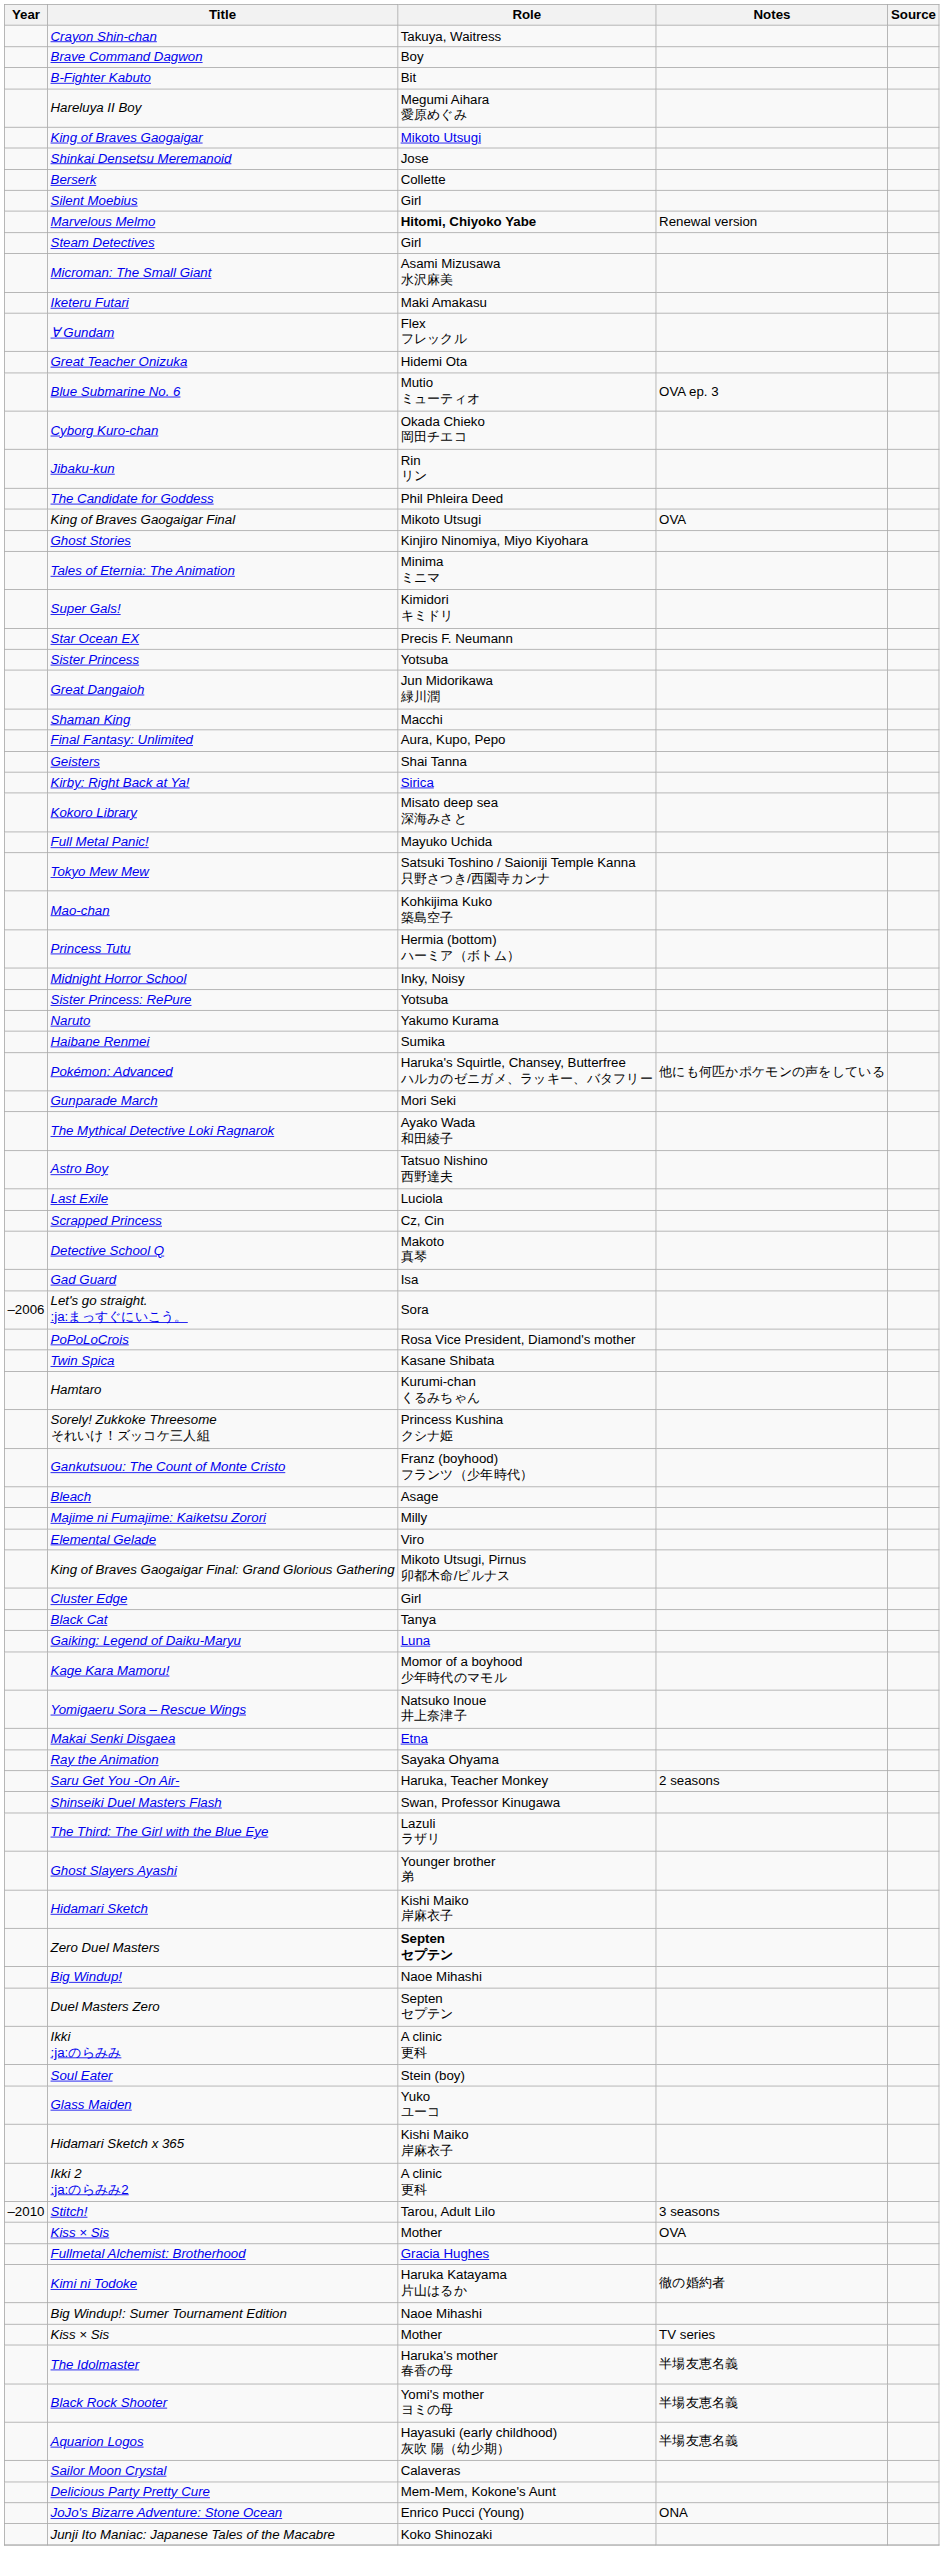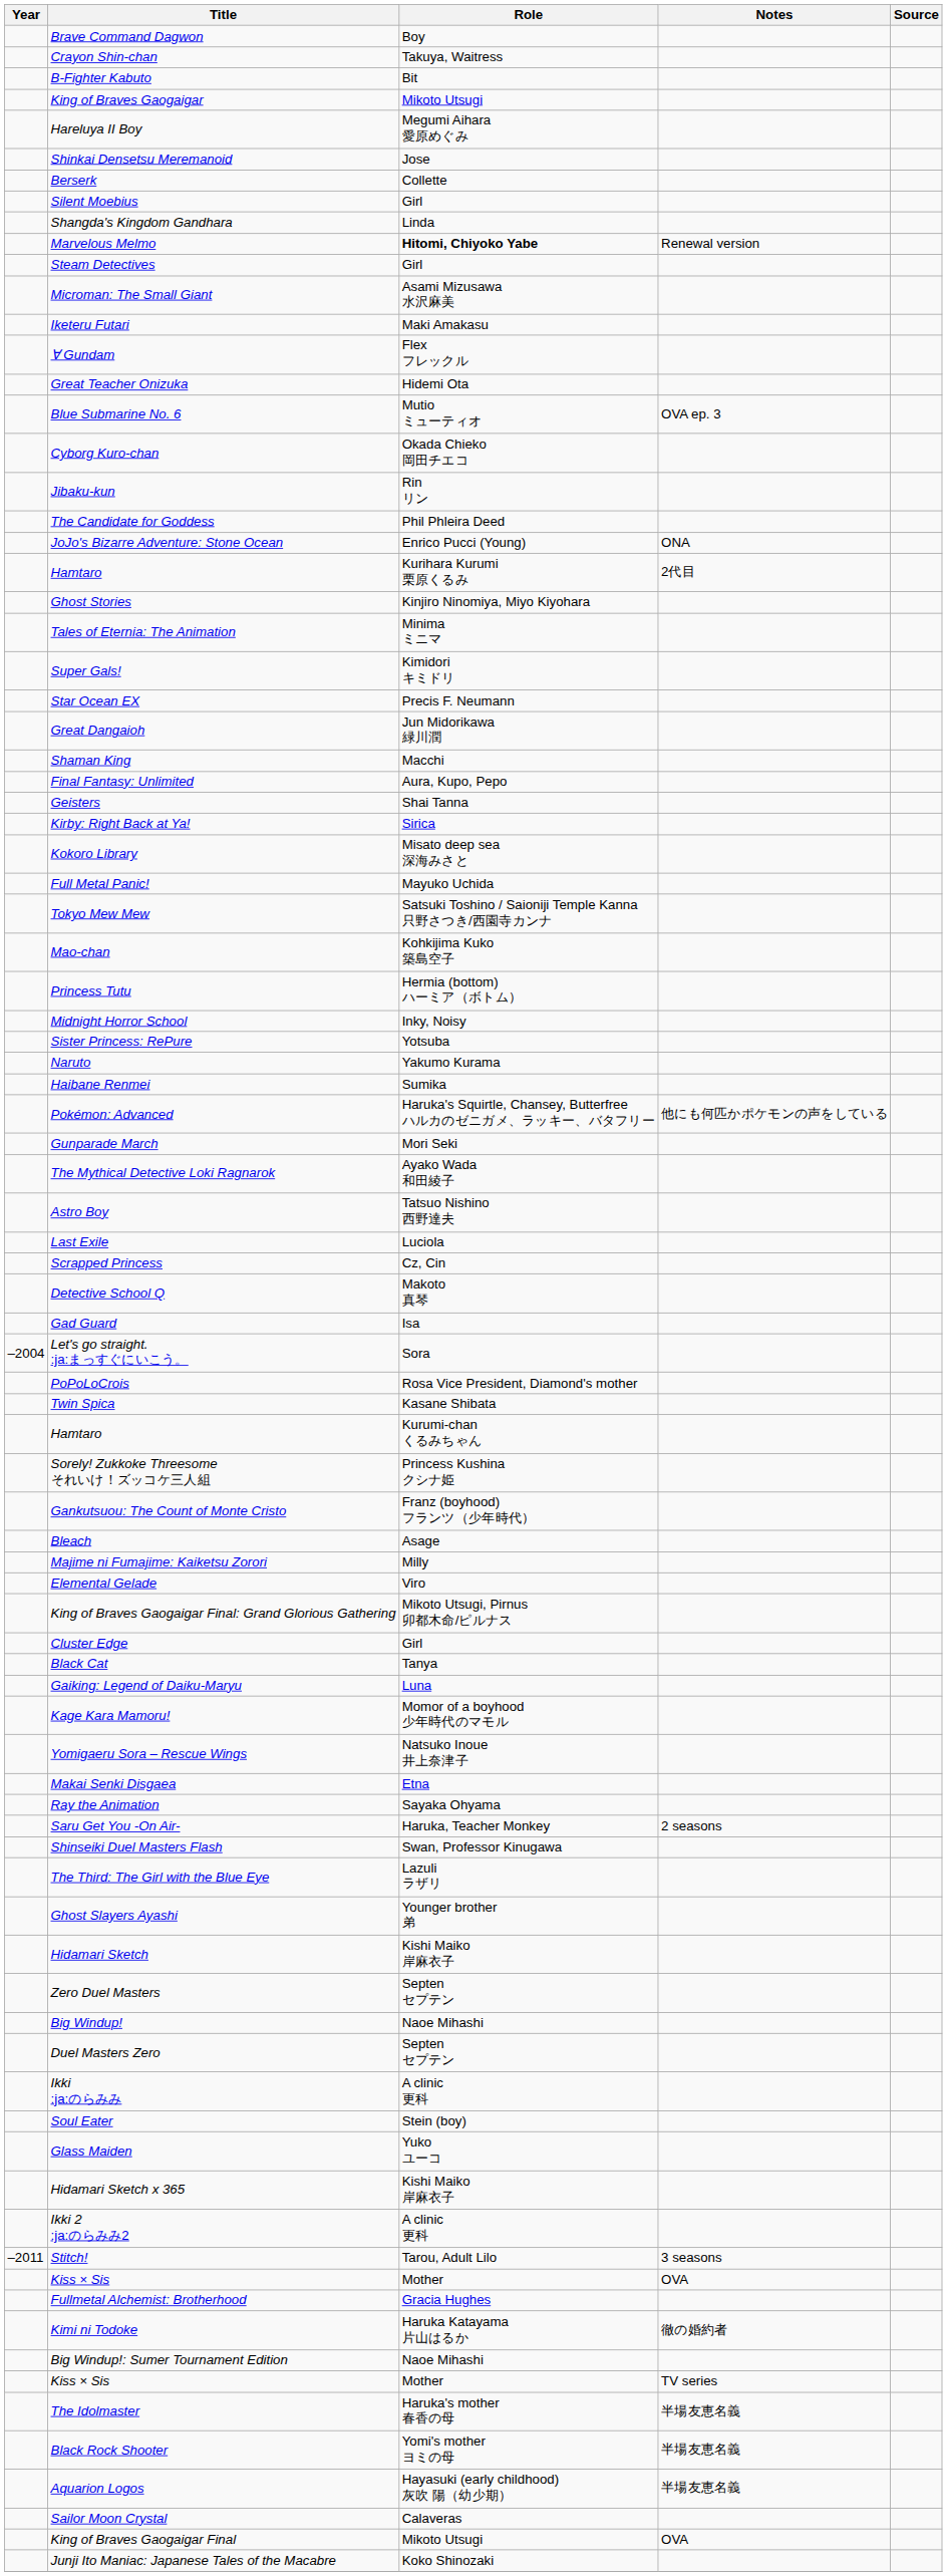rows swapped: Crayon Shin-chan <-> Brave Command Dagwon
rows swapped: King of Braves Gaogaigar <-> Hareluya II Boy
+ row: Shangda's Kingdom Gandhara | Linda
rows swapped: King of Braves Gaogaigar Final <-> JoJo's Bizarre Adventure: Stone Ocean
+ row: Hamtaro | Kurihara Kurumi 栗原くるみ | 2代目
- row: Sister Princess | Yotsuba
Let's go straight. :ja:まっすぐにいこう。 | Year: –2006 -> –2004
Zero Duel Masters | Role: bold -> normal
Stitch! | Year: –2010 -> –2011
- row: Delicious Party Pretty Cure | Mem-Mem, Kokone's Aunt
